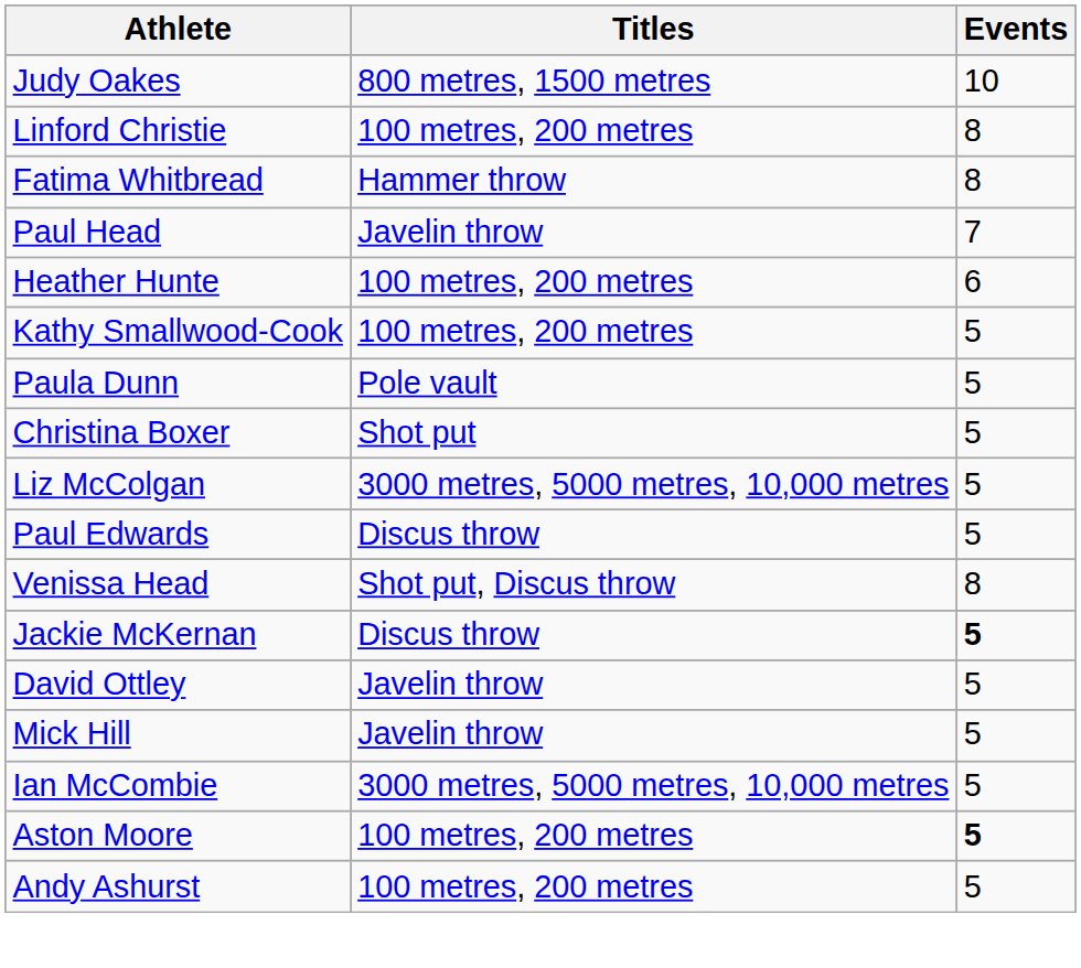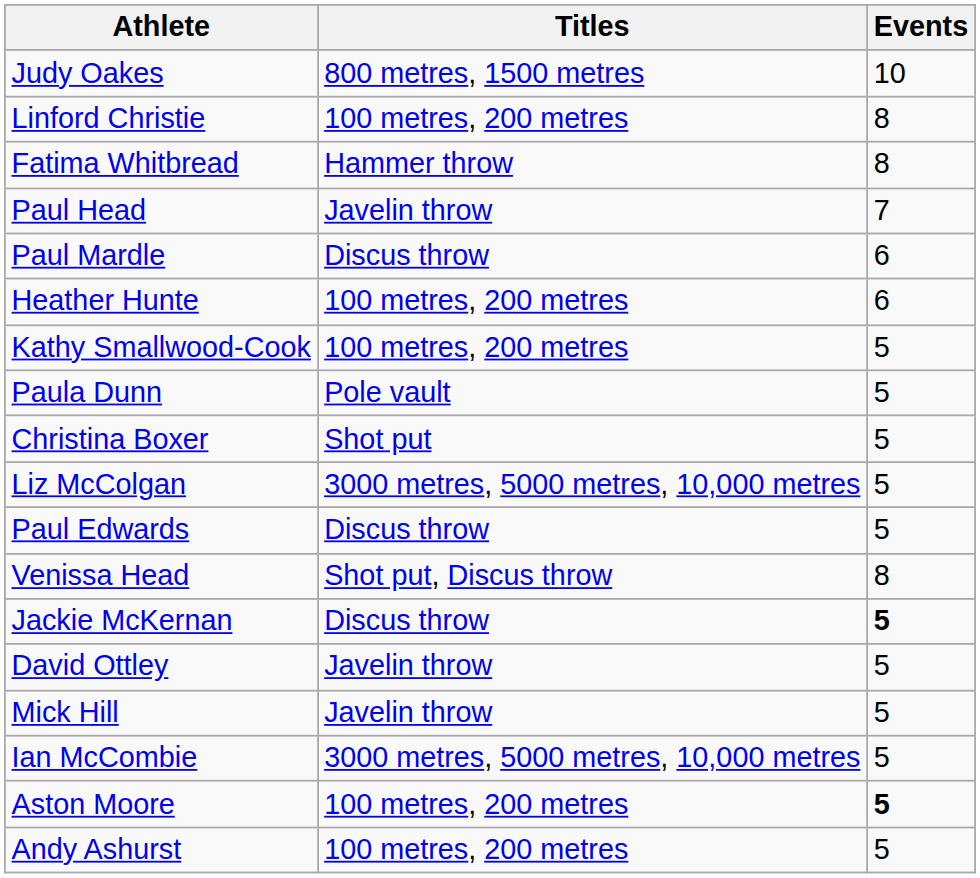+ row: Paul Mardle | Discus throw | 6
